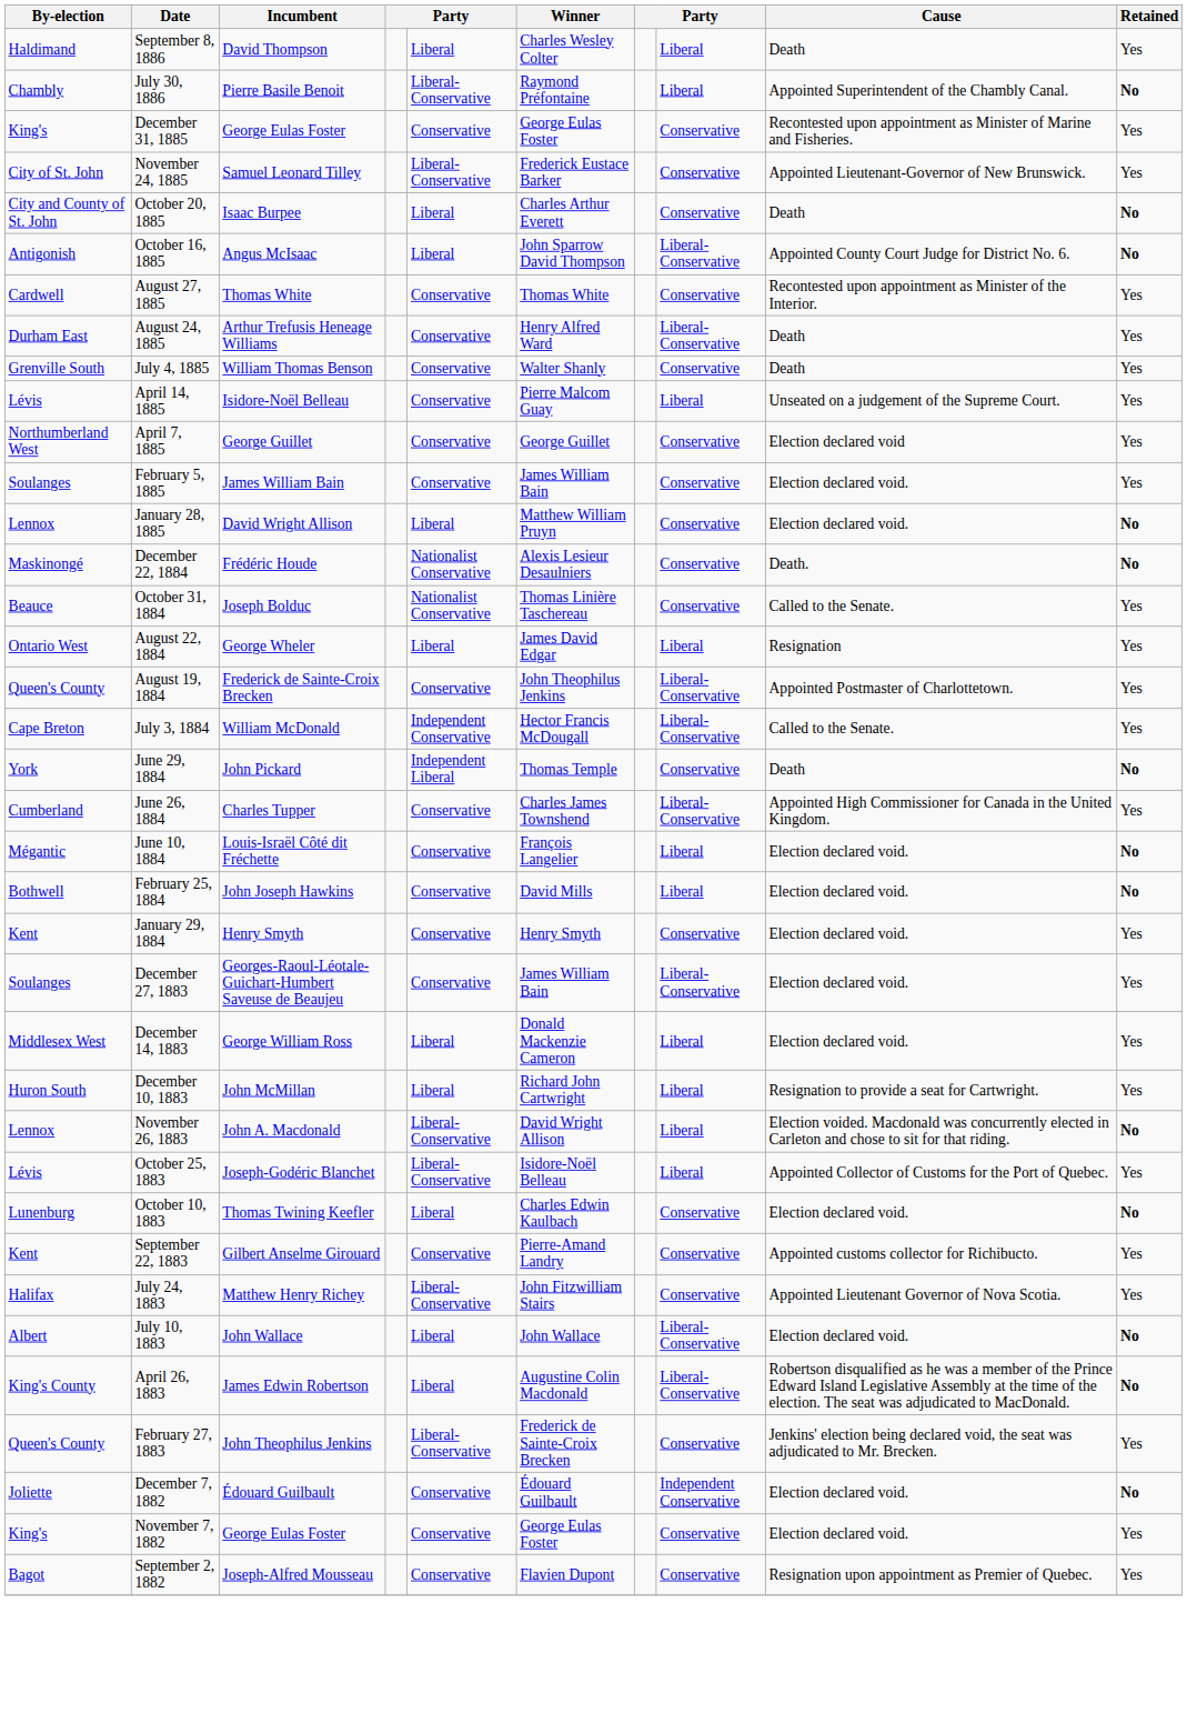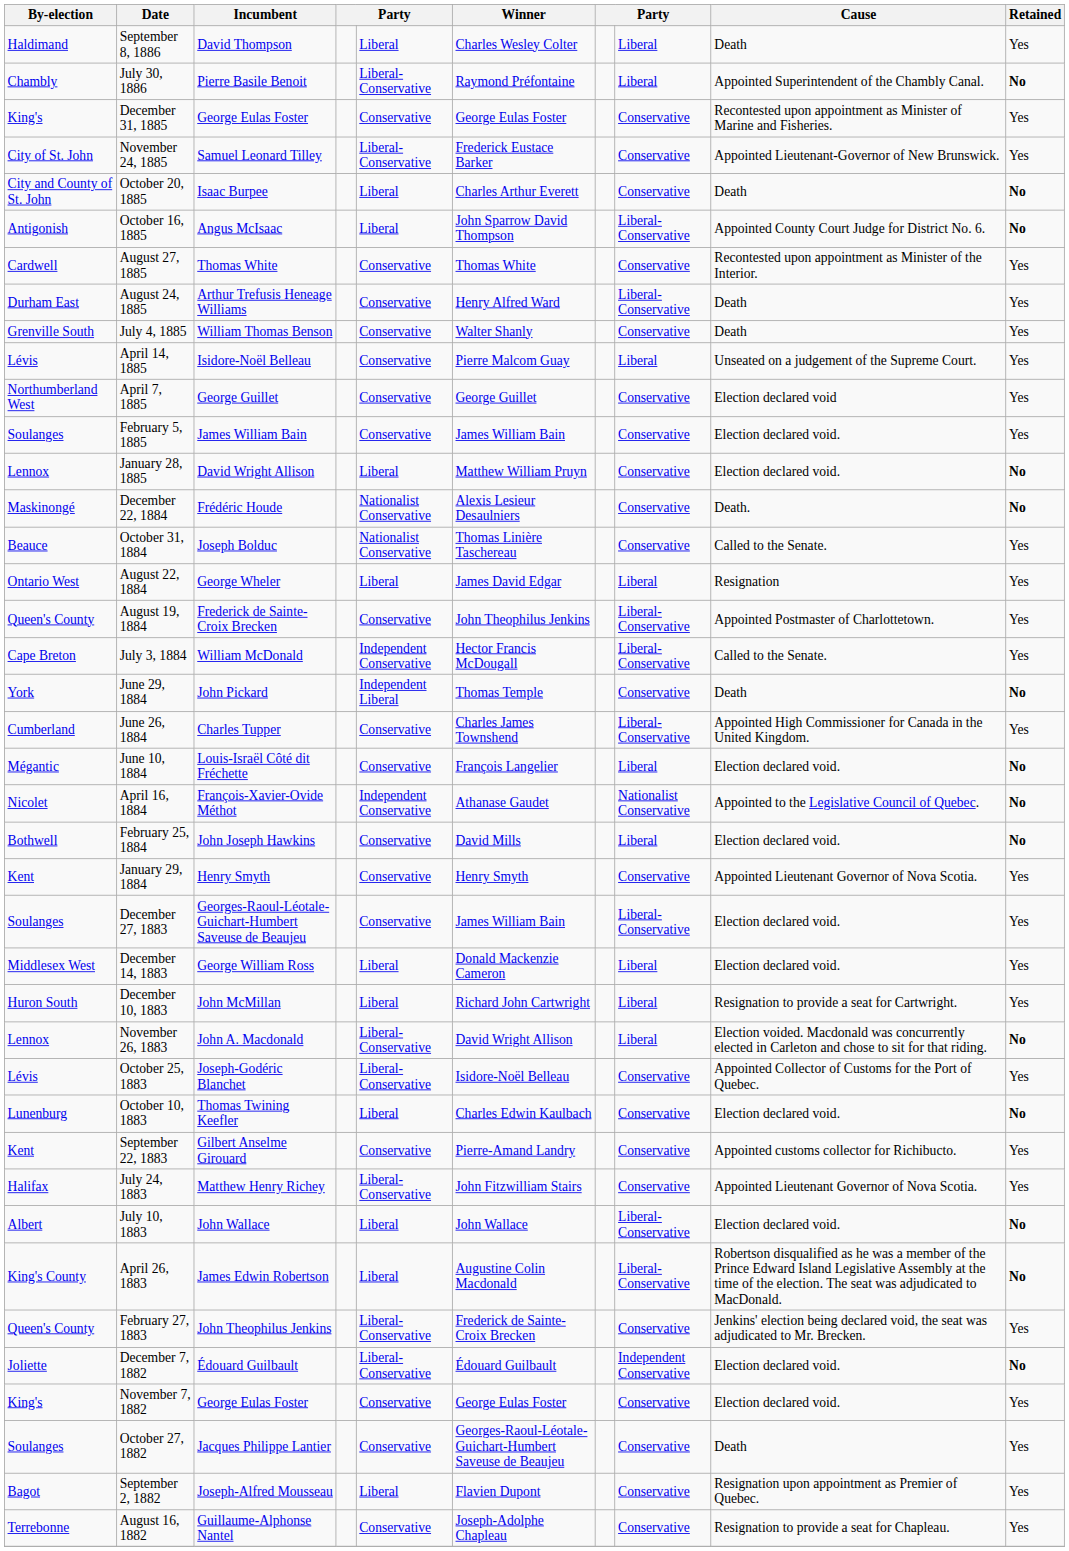+ row: Nicolet | April 16, 1884 | François-Xavier-Ovide Méthot | Independent Conservative | Athanase Gaudet | Nationalist Conservative | Appointed to the Legislative Council of Quebec. | No
January 29, 1884 | Cause: Election declared void. -> Appointed Lieutenant Governor of Nova Scotia.
October 25, 1883 | column 8: Liberal -> Conservative
December 7, 1882 | column 5: Conservative -> Liberal-Conservative
+ row: Soulanges | October 27, 1882 | Jacques Philippe Lantier | Conservative | Georges-Raoul-Léotale-Guichart-Humbert Saveuse de Beaujeu | Conservative | Death | Yes
September 2, 1882 | column 5: Conservative -> Liberal
+ row: Terrebonne | August 16, 1882 | Guillaume-Alphonse Nantel | Conservative | Joseph-Adolphe Chapleau | Conservative | Resignation to provide a seat for Chapleau. | Yes
